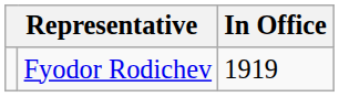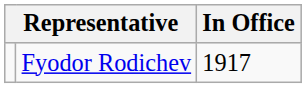Fyodor Rodichev | In Office: 1919 -> 1917
